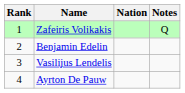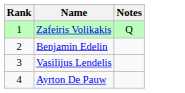- column: Nation
